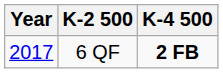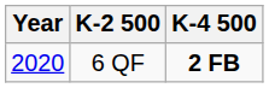6 QF | Year: 2017 -> 2020
